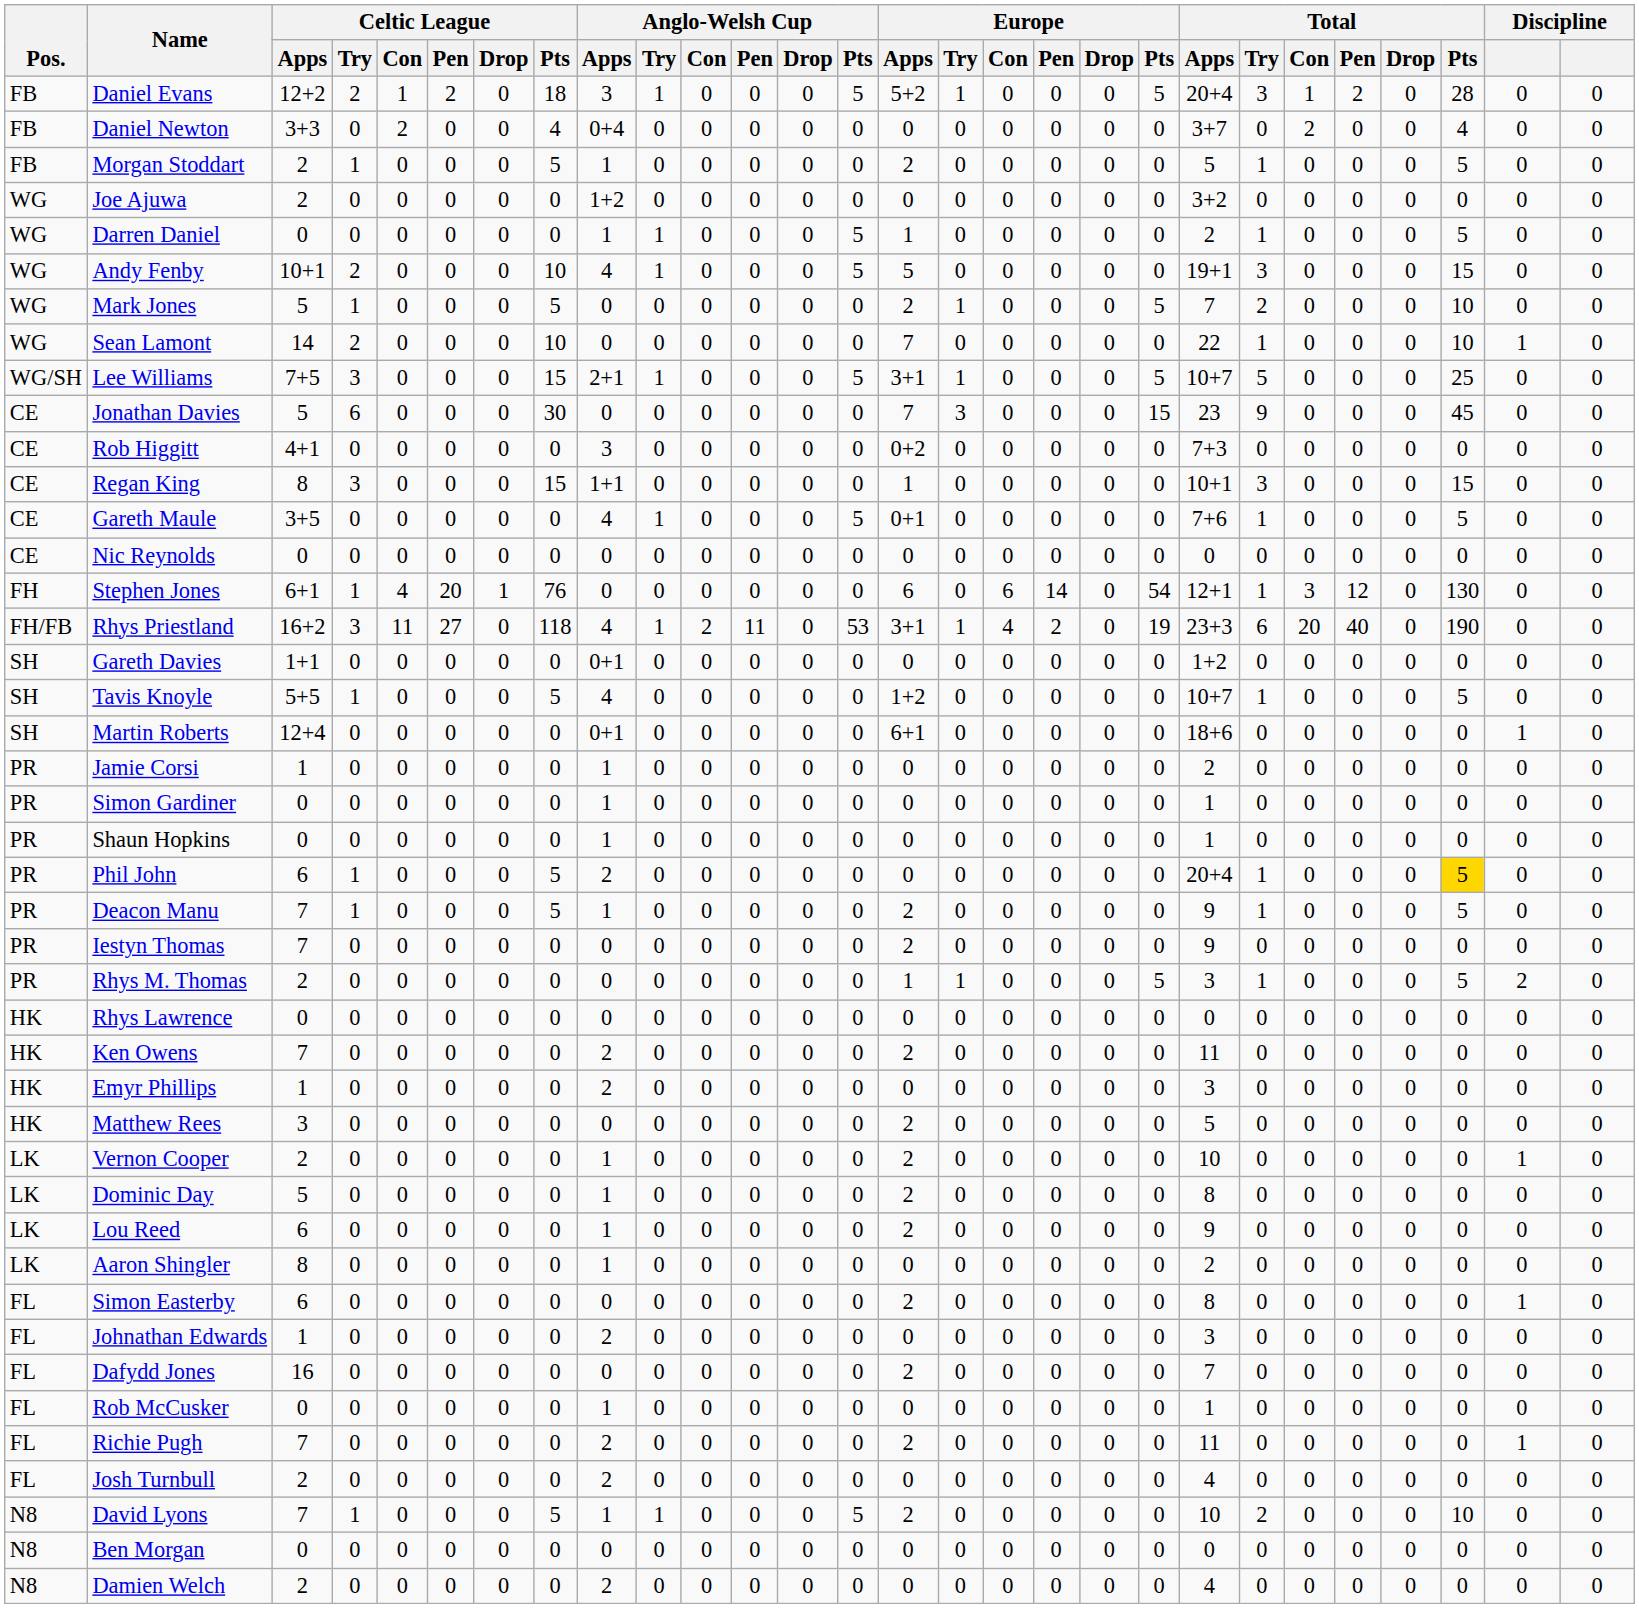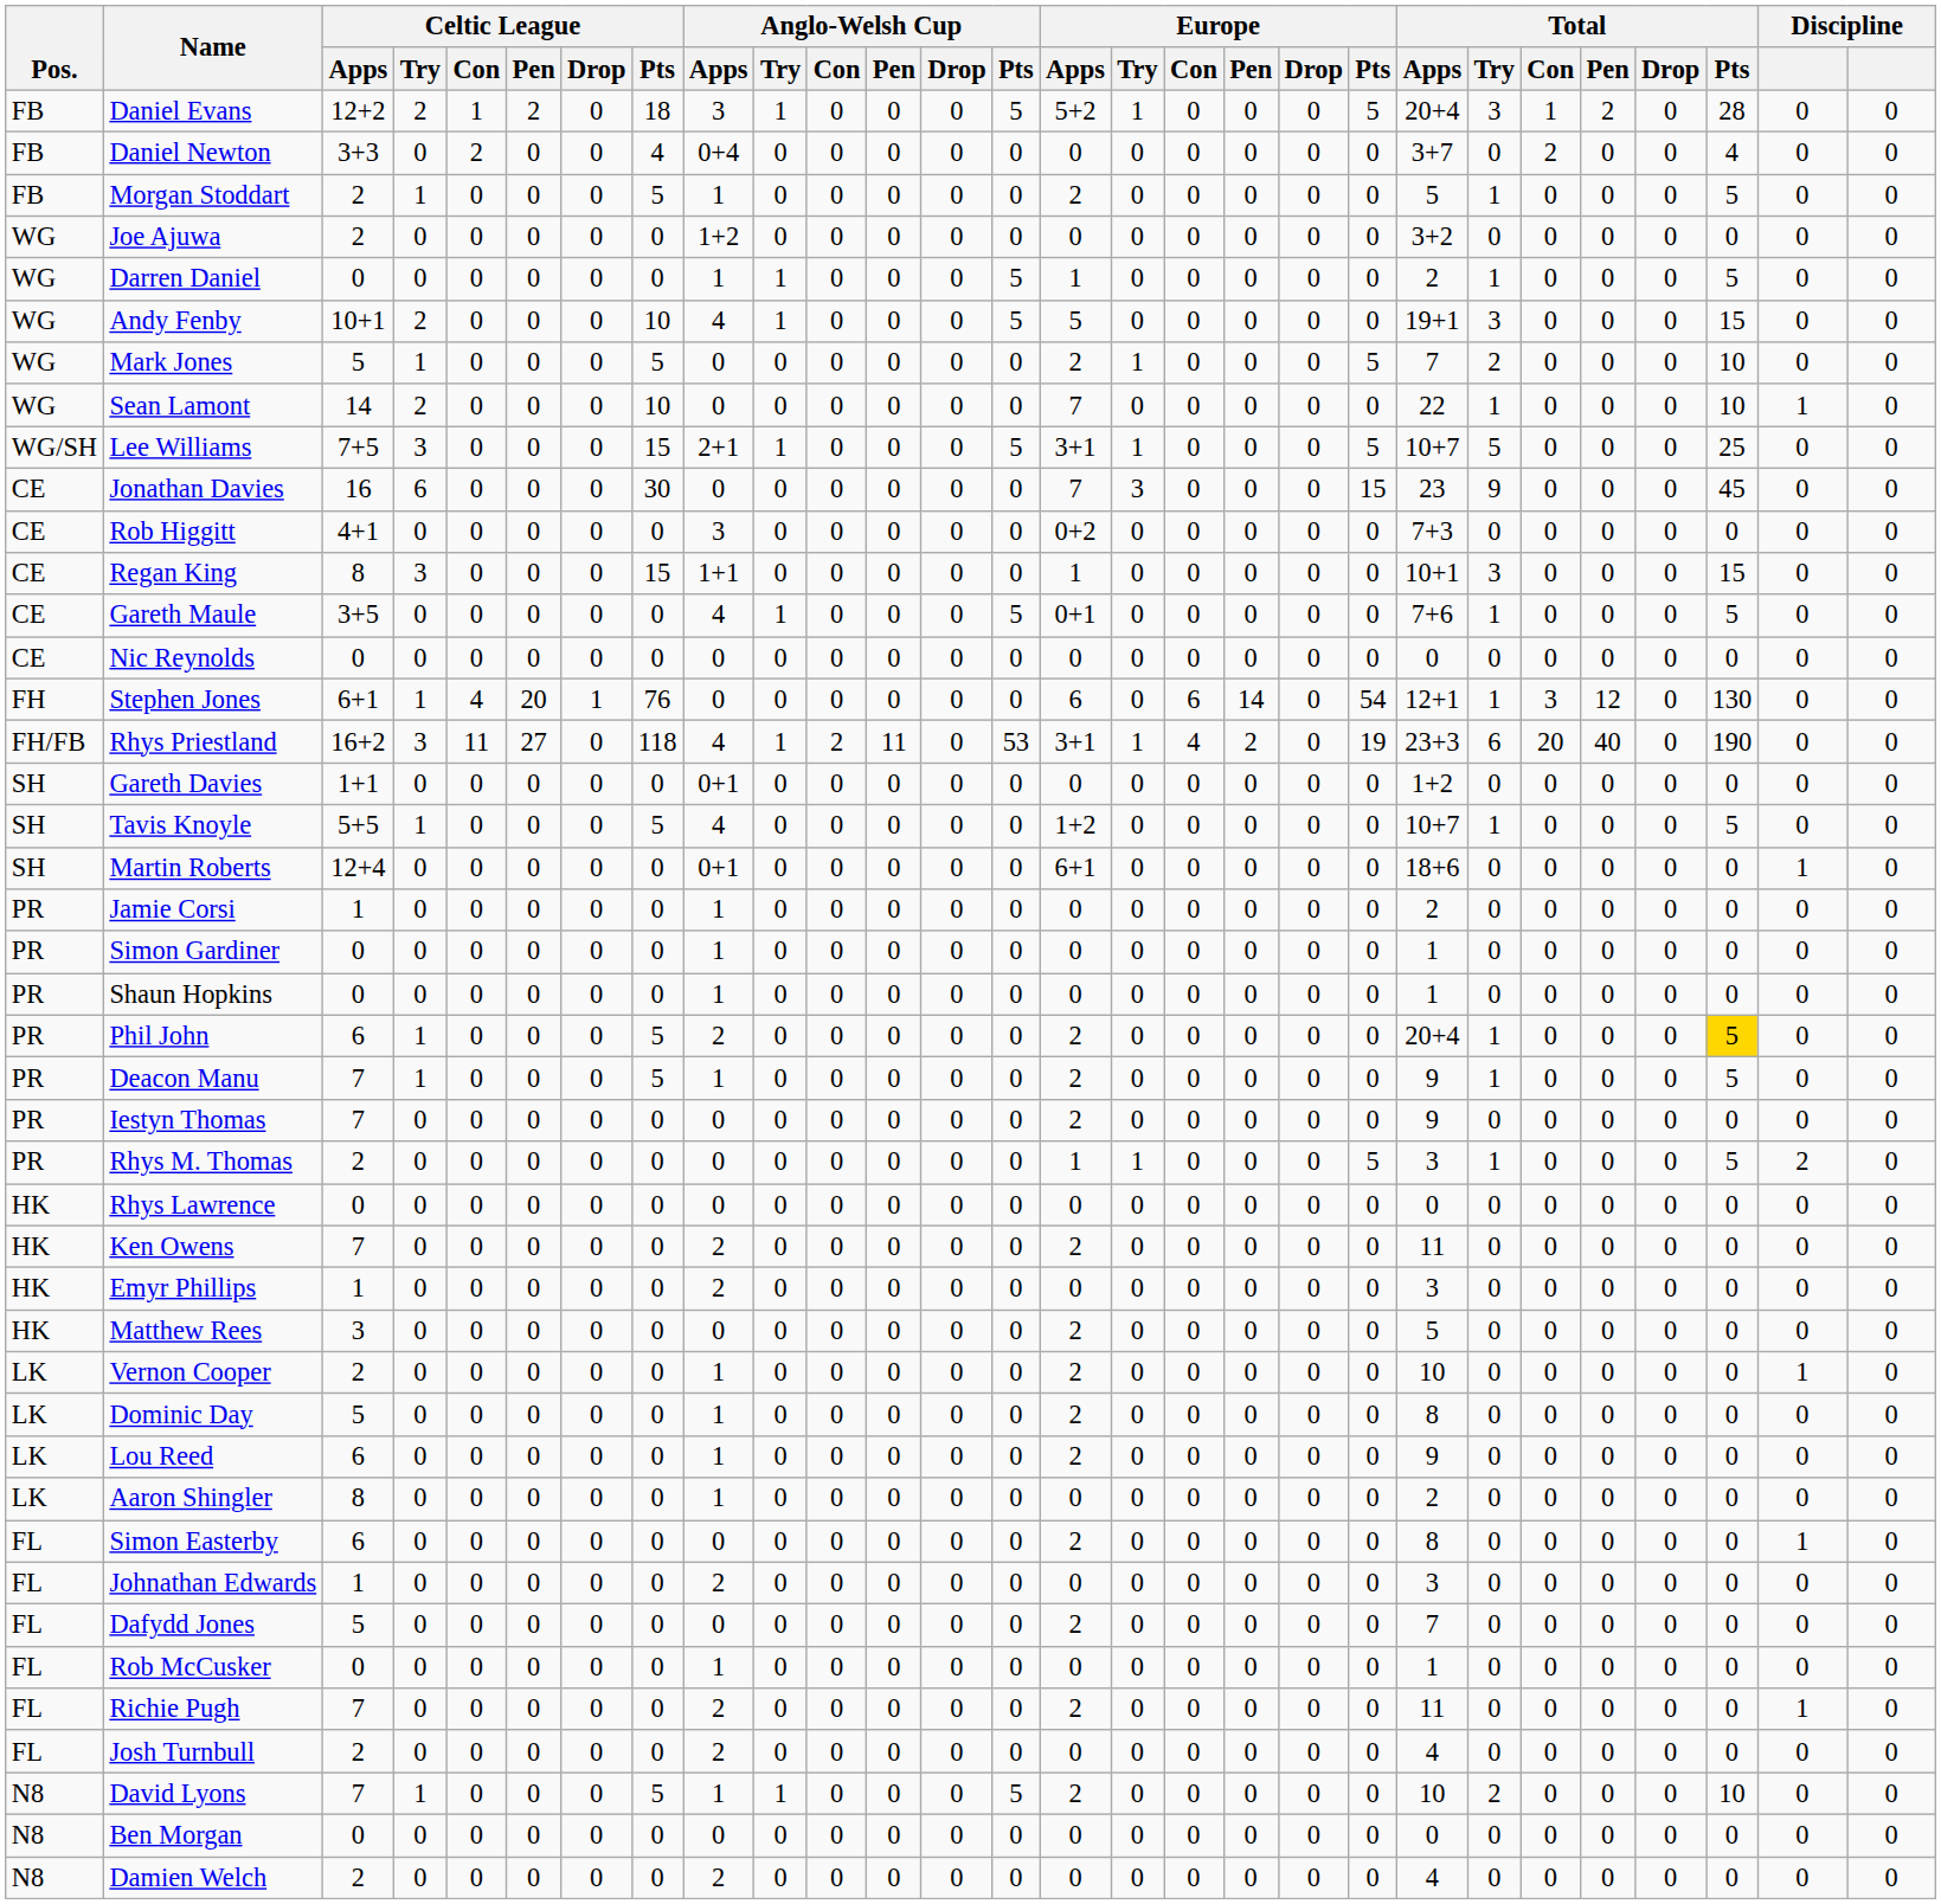Jonathan Davies | Celtic League / Apps: 5 -> 16
Phil John | Europe / Apps: 0 -> 2
Dafydd Jones | Celtic League / Apps: 16 -> 5
